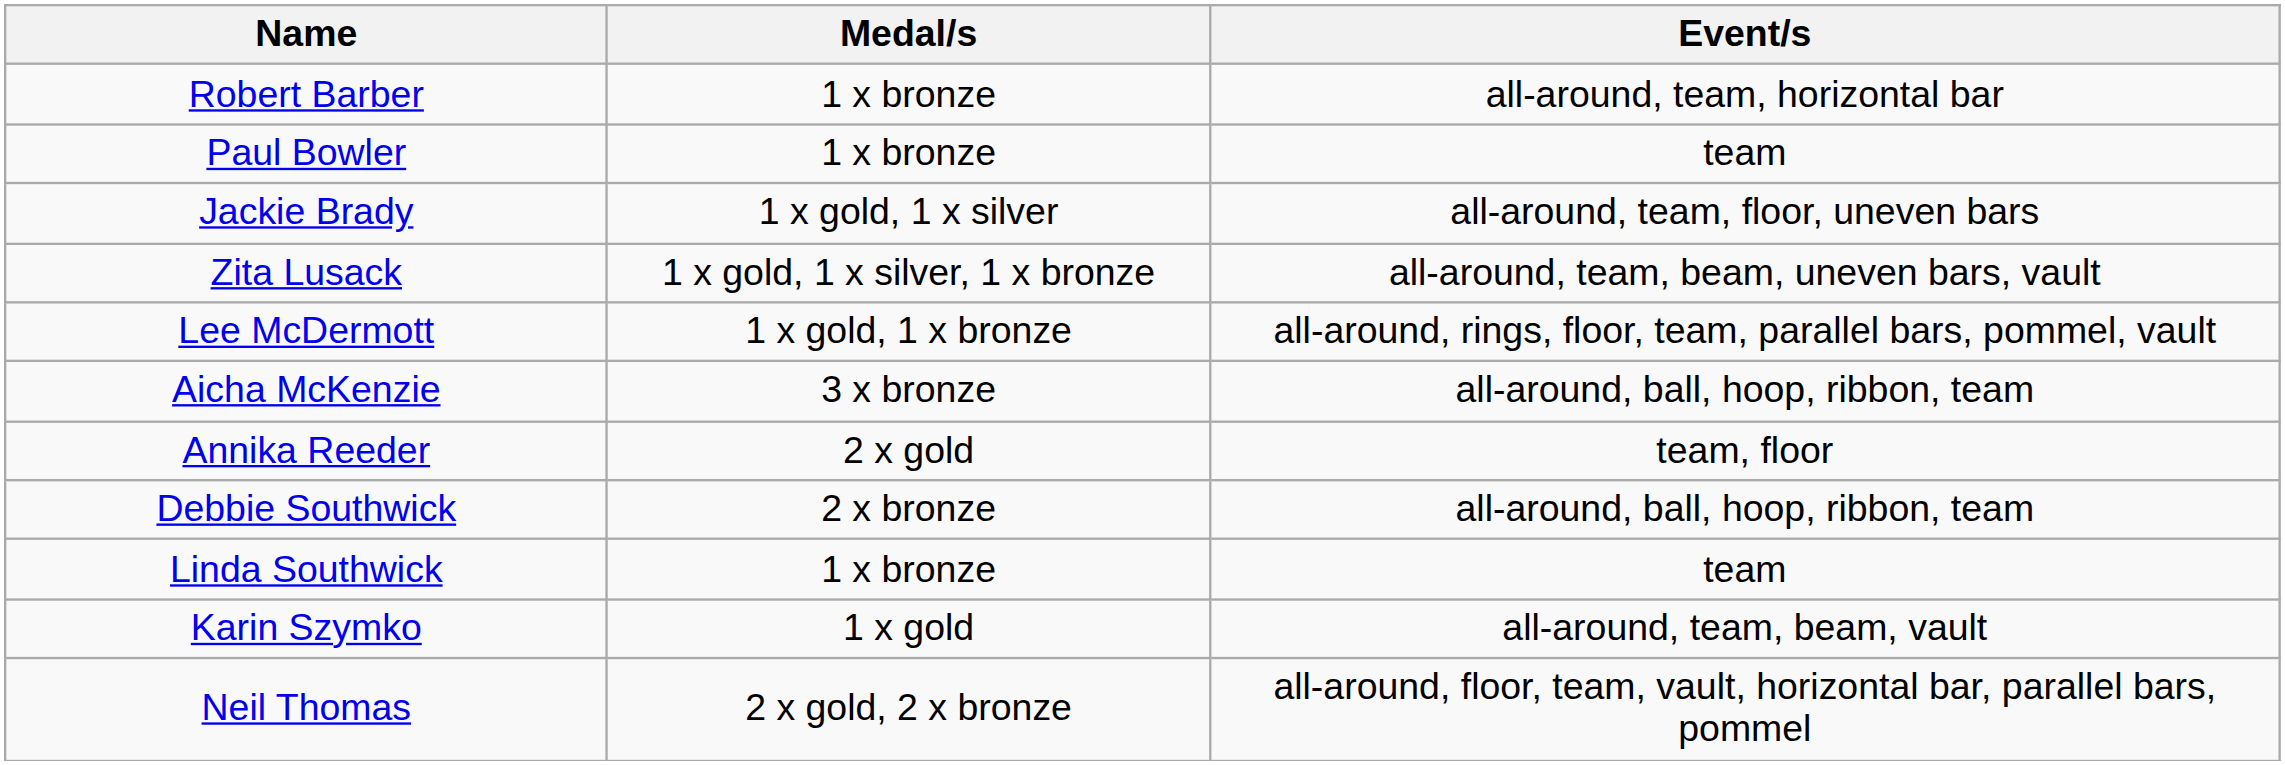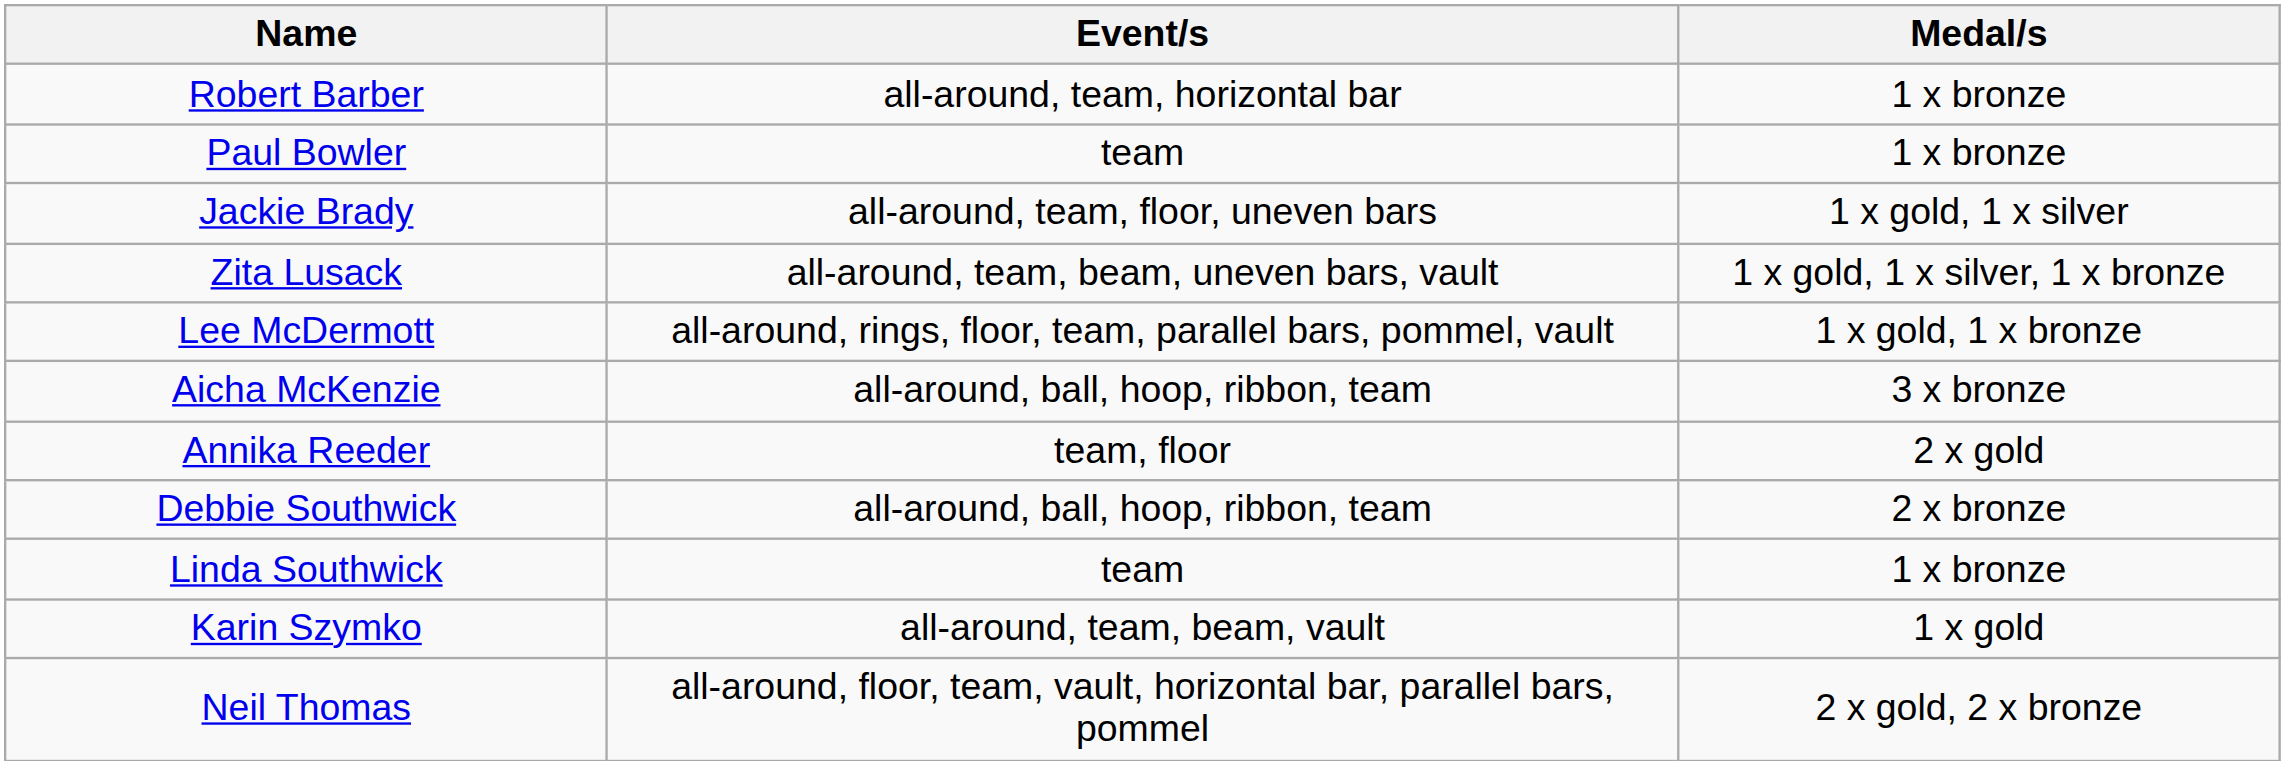columns swapped: Event/s <-> Medal/s
